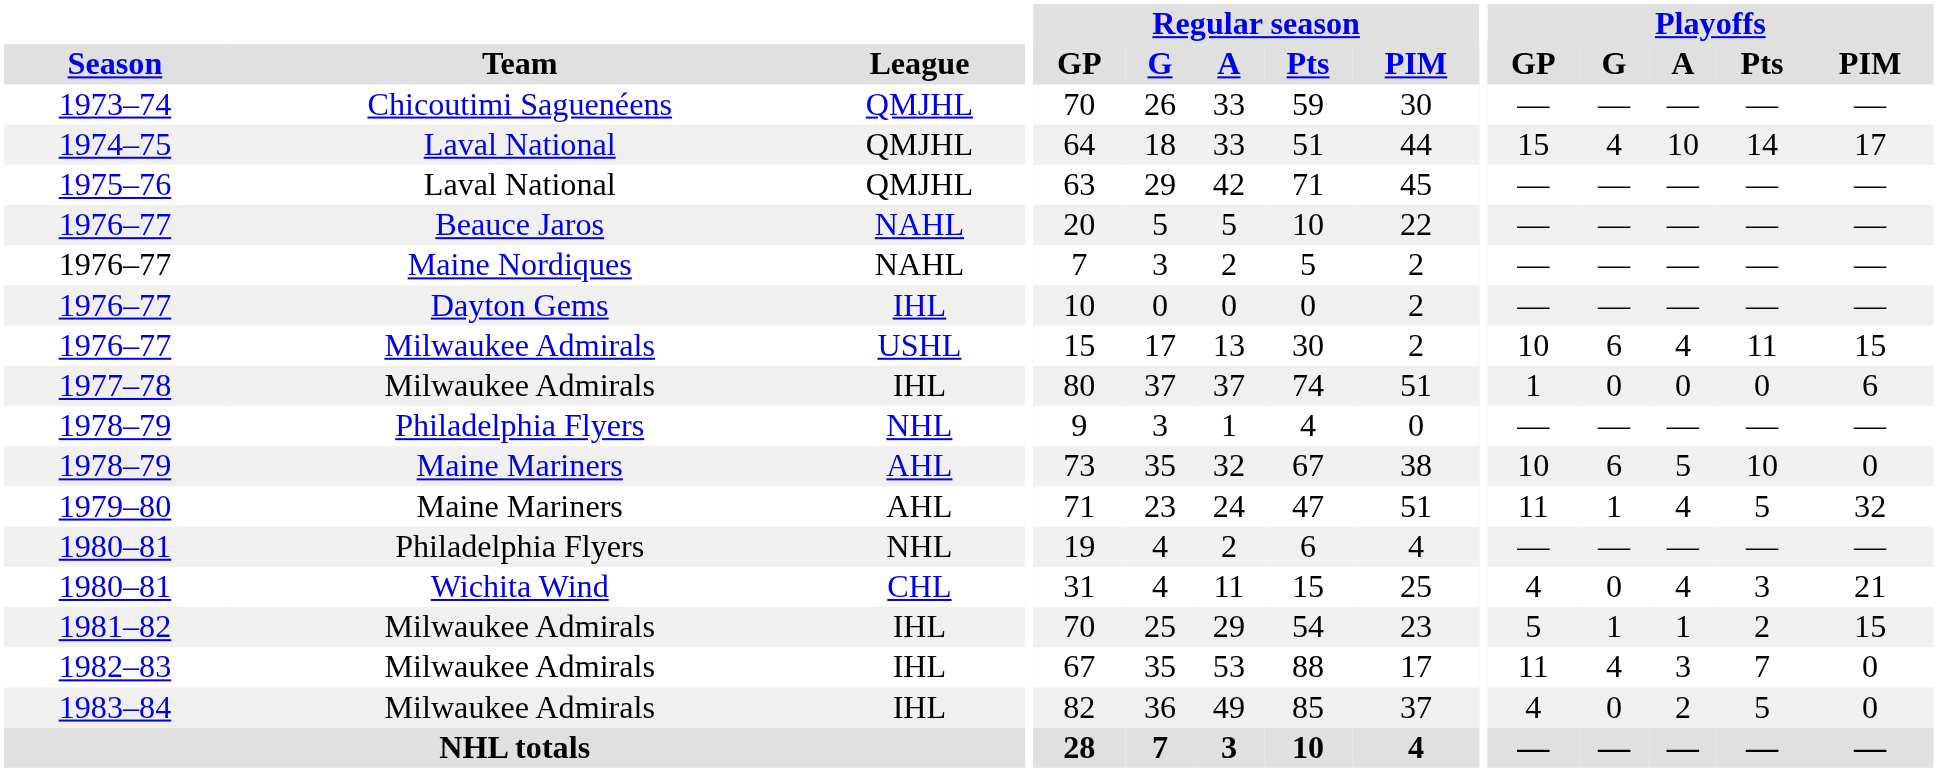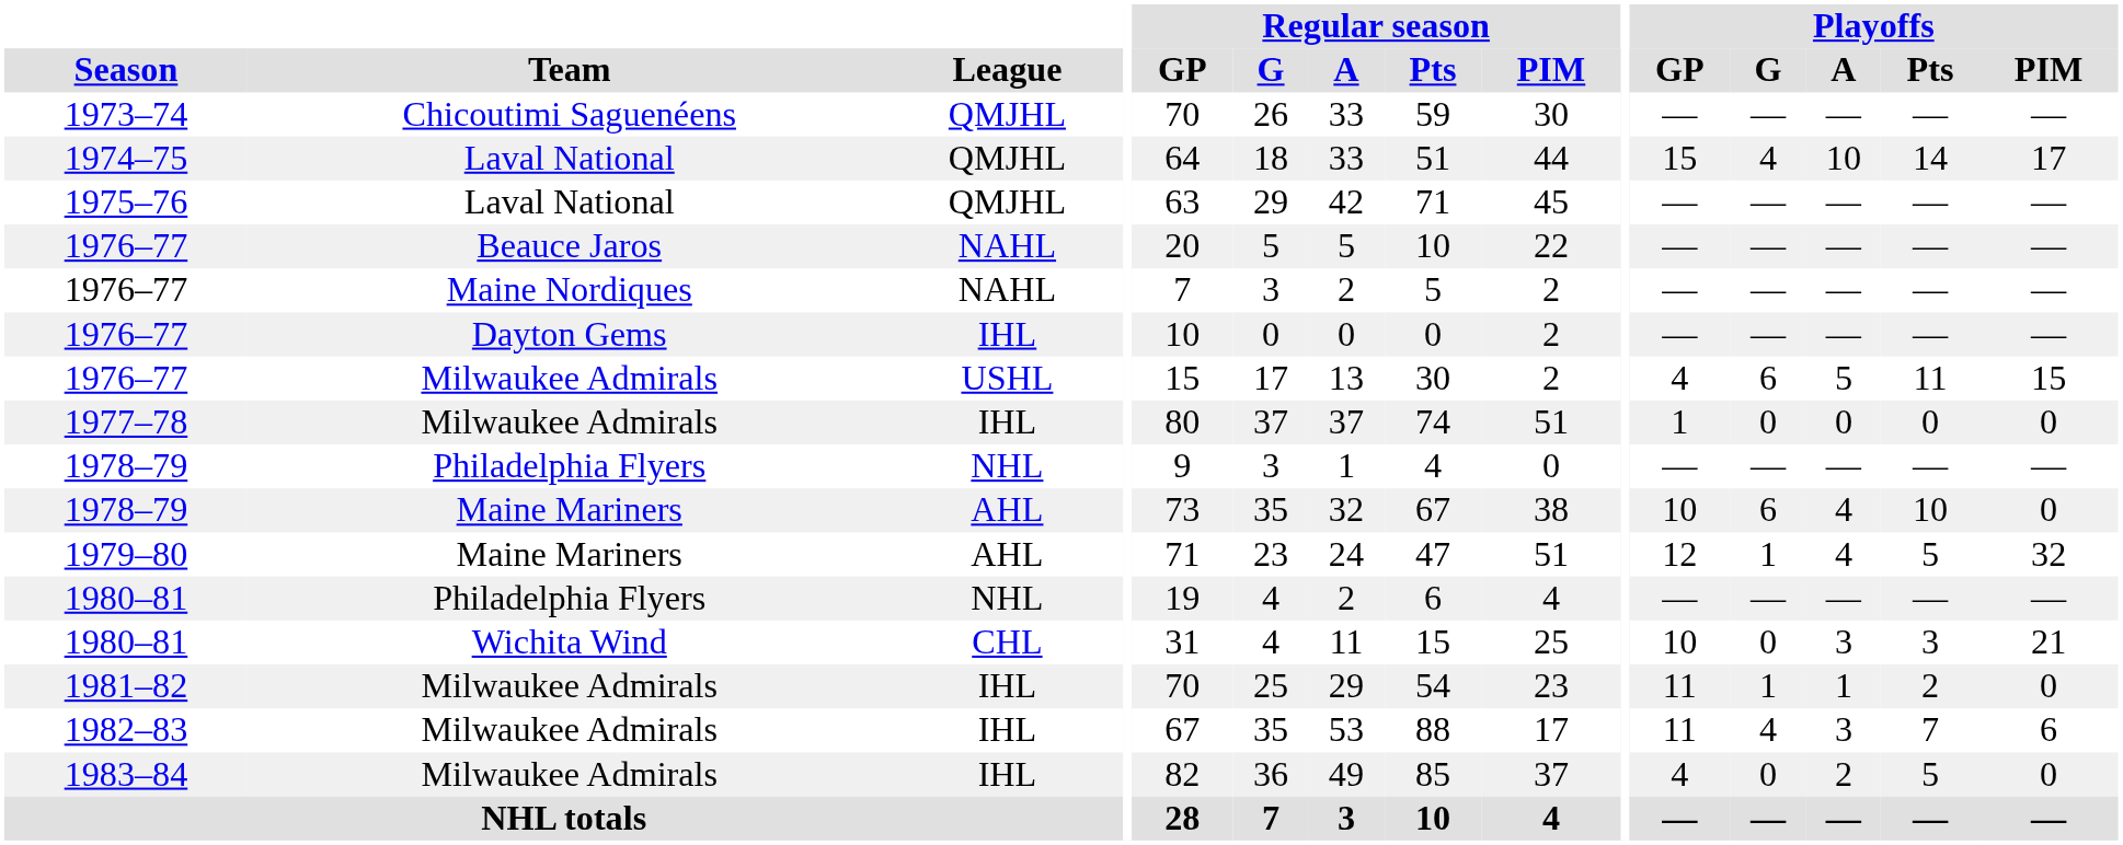1976–77 / Milwaukee Admirals | Playoffs / GP: 10 -> 4
1976–77 / Milwaukee Admirals | Playoffs / A: 4 -> 5
1977–78 | Playoffs / PIM: 6 -> 0
1978–79 / Maine Mariners | Playoffs / A: 5 -> 4
1979–80 | Playoffs / GP: 11 -> 12
1980–81 / Wichita Wind | Playoffs / GP: 4 -> 10
1980–81 / Wichita Wind | Playoffs / A: 4 -> 3
1981–82 | Playoffs / GP: 5 -> 11
1981–82 | Playoffs / PIM: 15 -> 0
1982–83 | Playoffs / PIM: 0 -> 6
